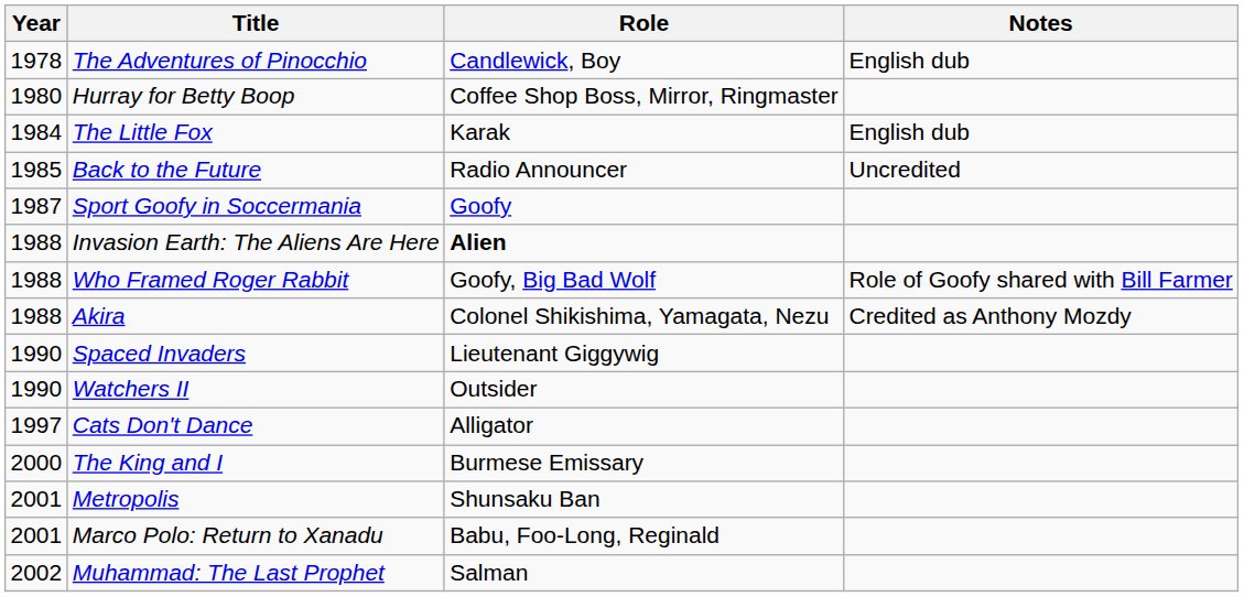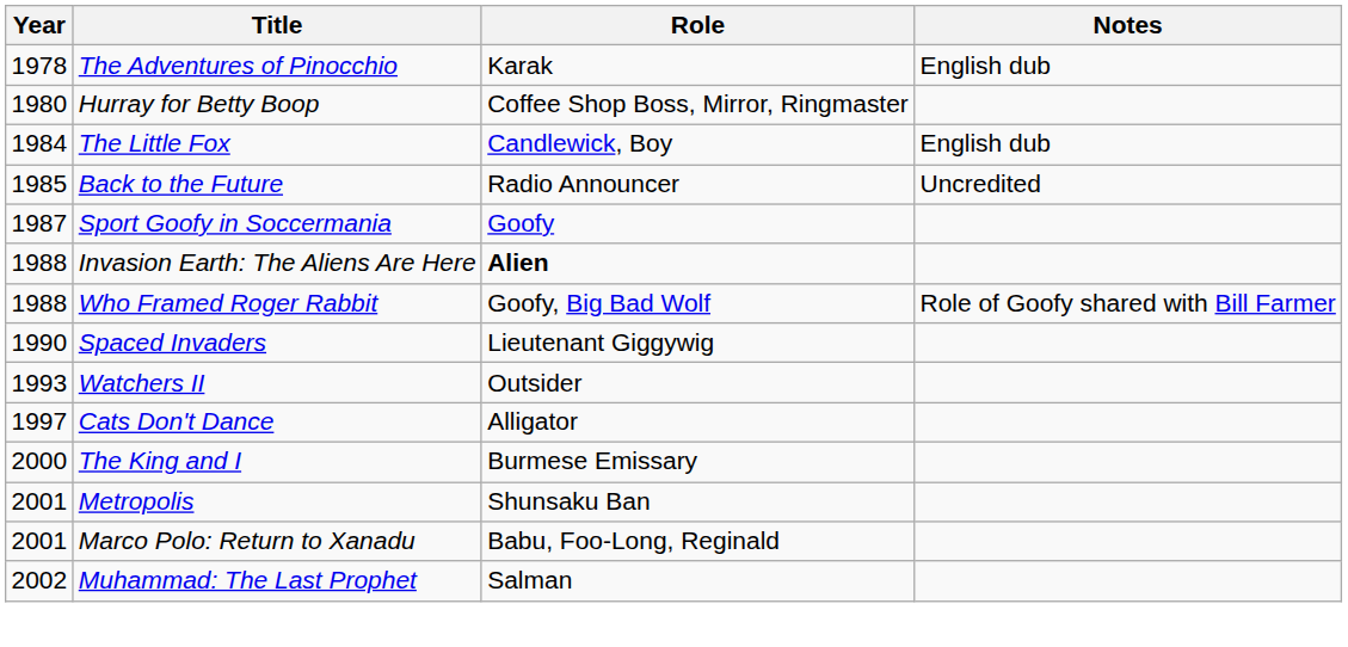The Adventures of Pinocchio | Role: Candlewick, Boy -> Karak
The Little Fox | Role: Karak -> Candlewick, Boy
- row: 1988 | Akira | Colonel Shikishima, Yamagata, Nezu | Credited as Anthony Mozdy
Watchers II | Year: 1990 -> 1993
